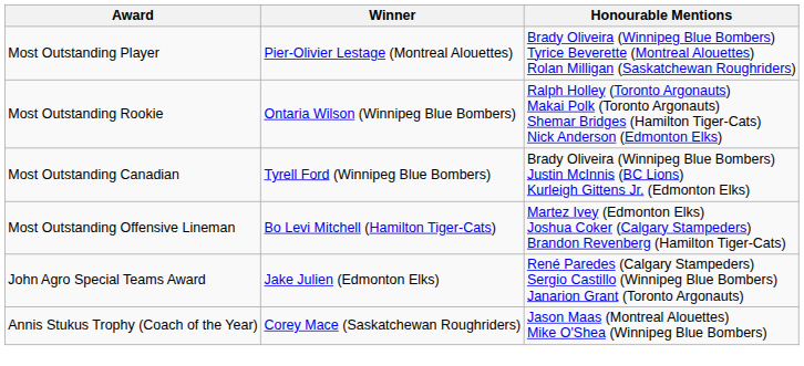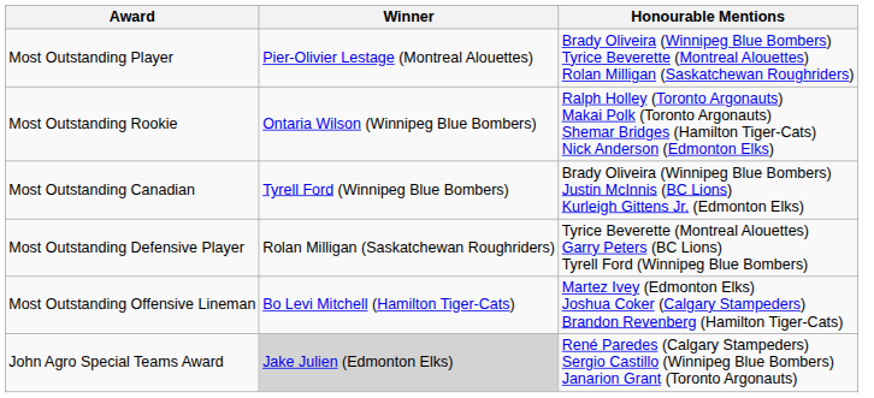+ row: Most Outstanding Defensive Player | Rolan Milligan (Saskatchewan Roughriders) | Tyrice Beverette (Montreal Alouettes) Garry Peters (BC Lions) Tyrell Ford (Winnipeg Blue Bombers)
John Agro Special Teams Award | Winner: no background -> lightgrey background
- row: Annis Stukus Trophy (Coach of the Year) | Corey Mace (Saskatchewan Roughriders) | Jason Maas (Montreal Alouettes) Mike O'Shea (Winnipeg Blue Bombers)
